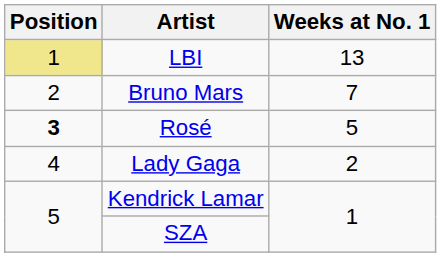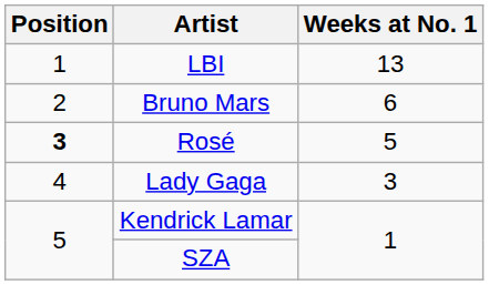LBI | Position: khaki background -> no background
Bruno Mars | Weeks at No. 1: 7 -> 6
Lady Gaga | Weeks at No. 1: 2 -> 3
